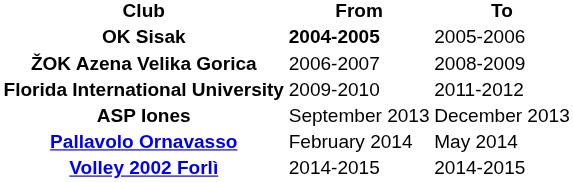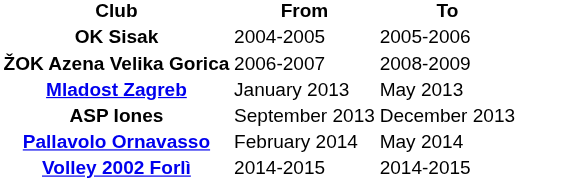OK Sisak | From: bold -> normal
- row: Florida International University | 2009-2010 | 2011-2012
+ row: Mladost Zagreb | January 2013 | May 2013
